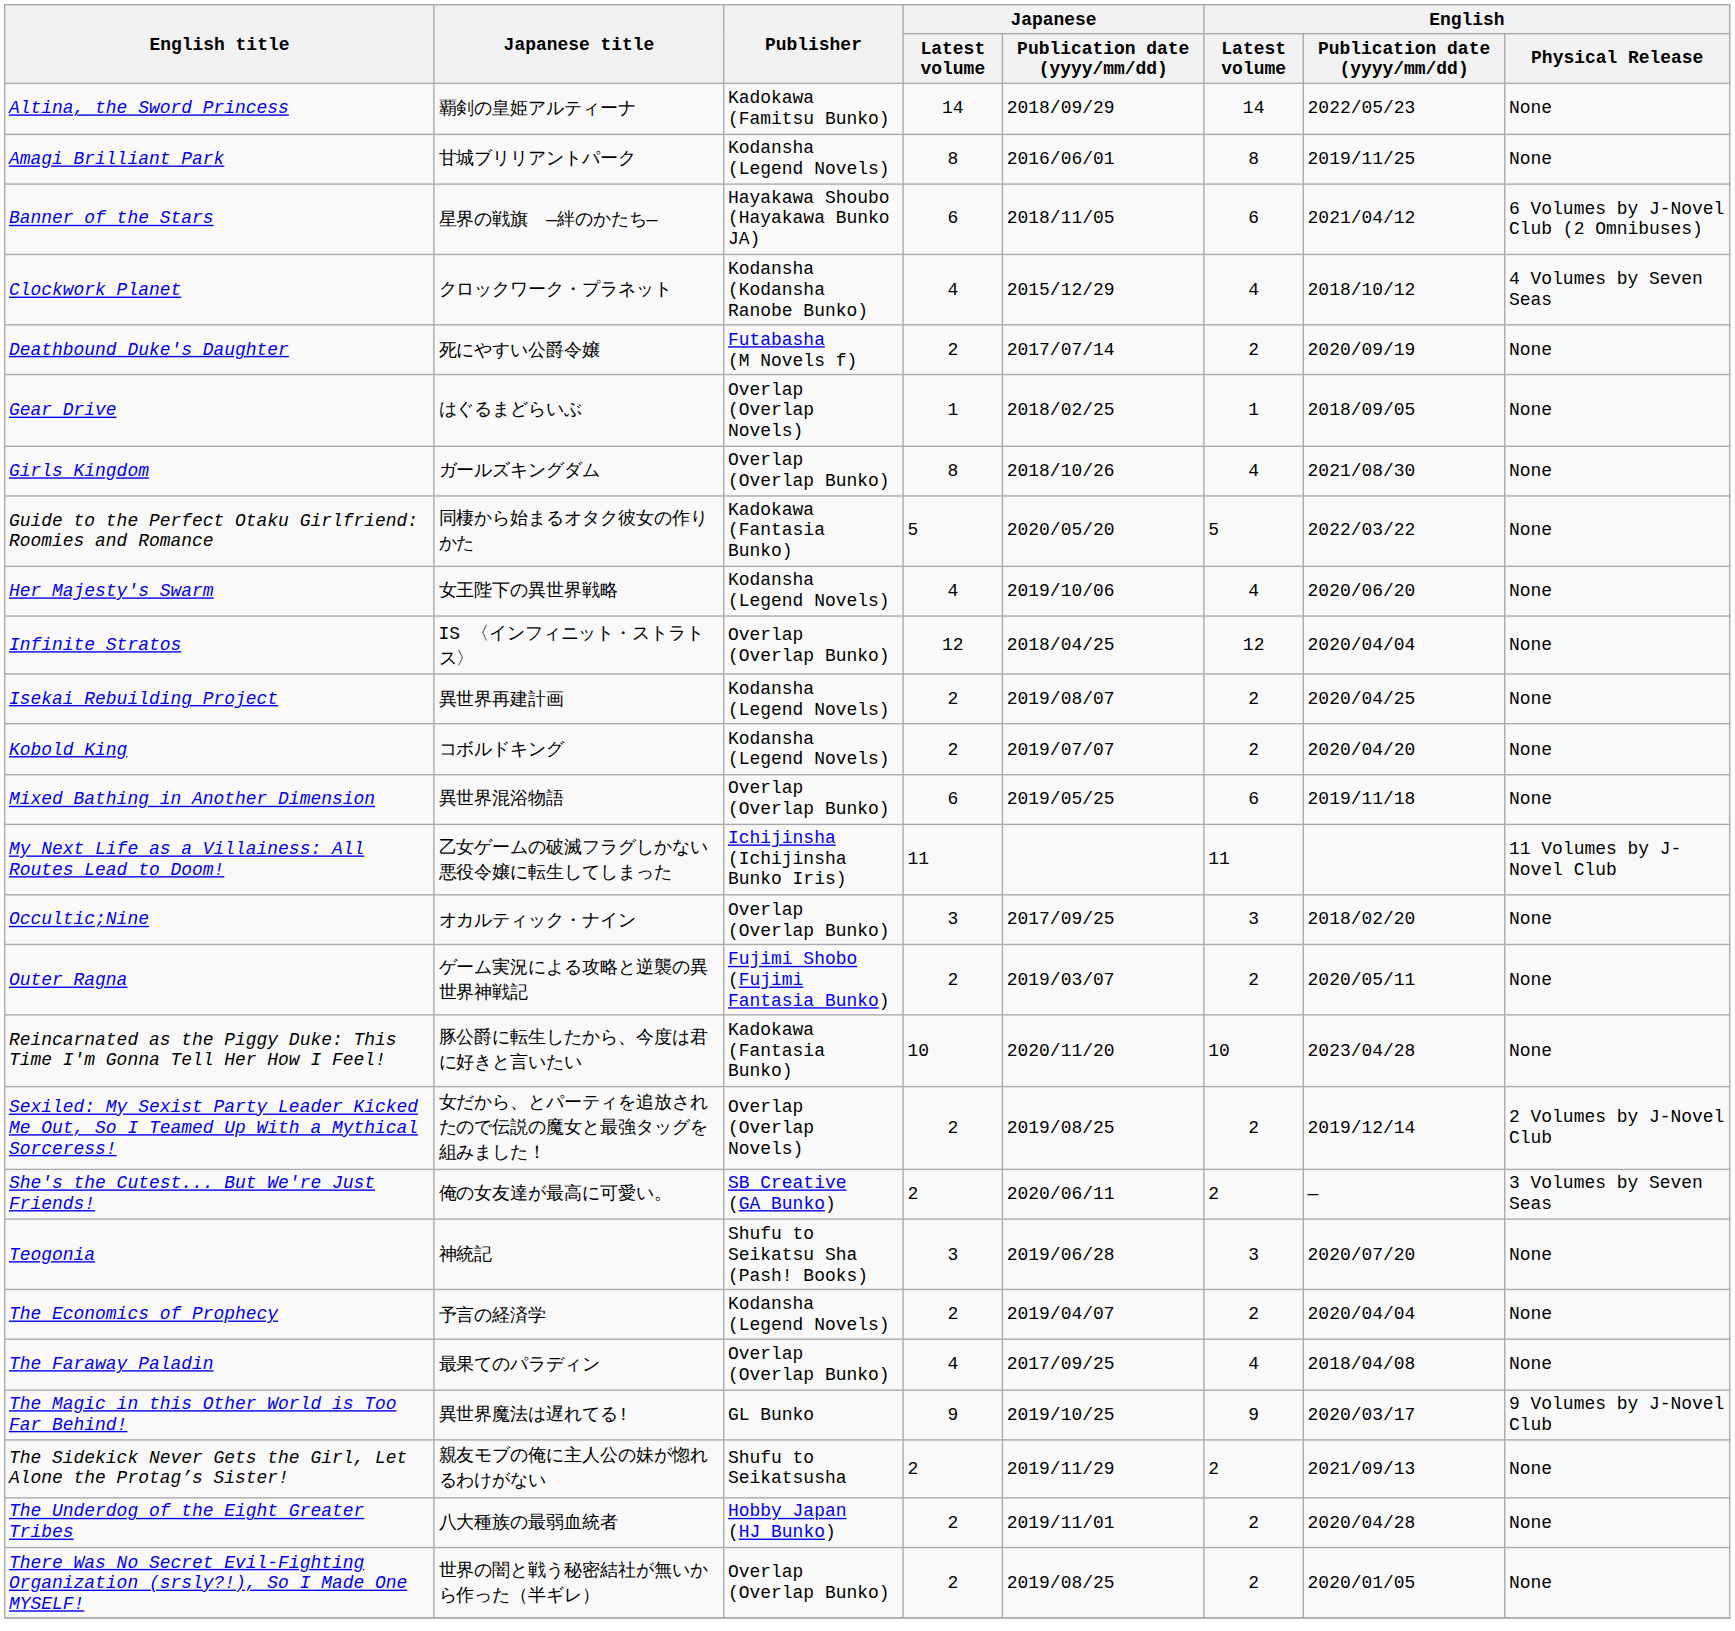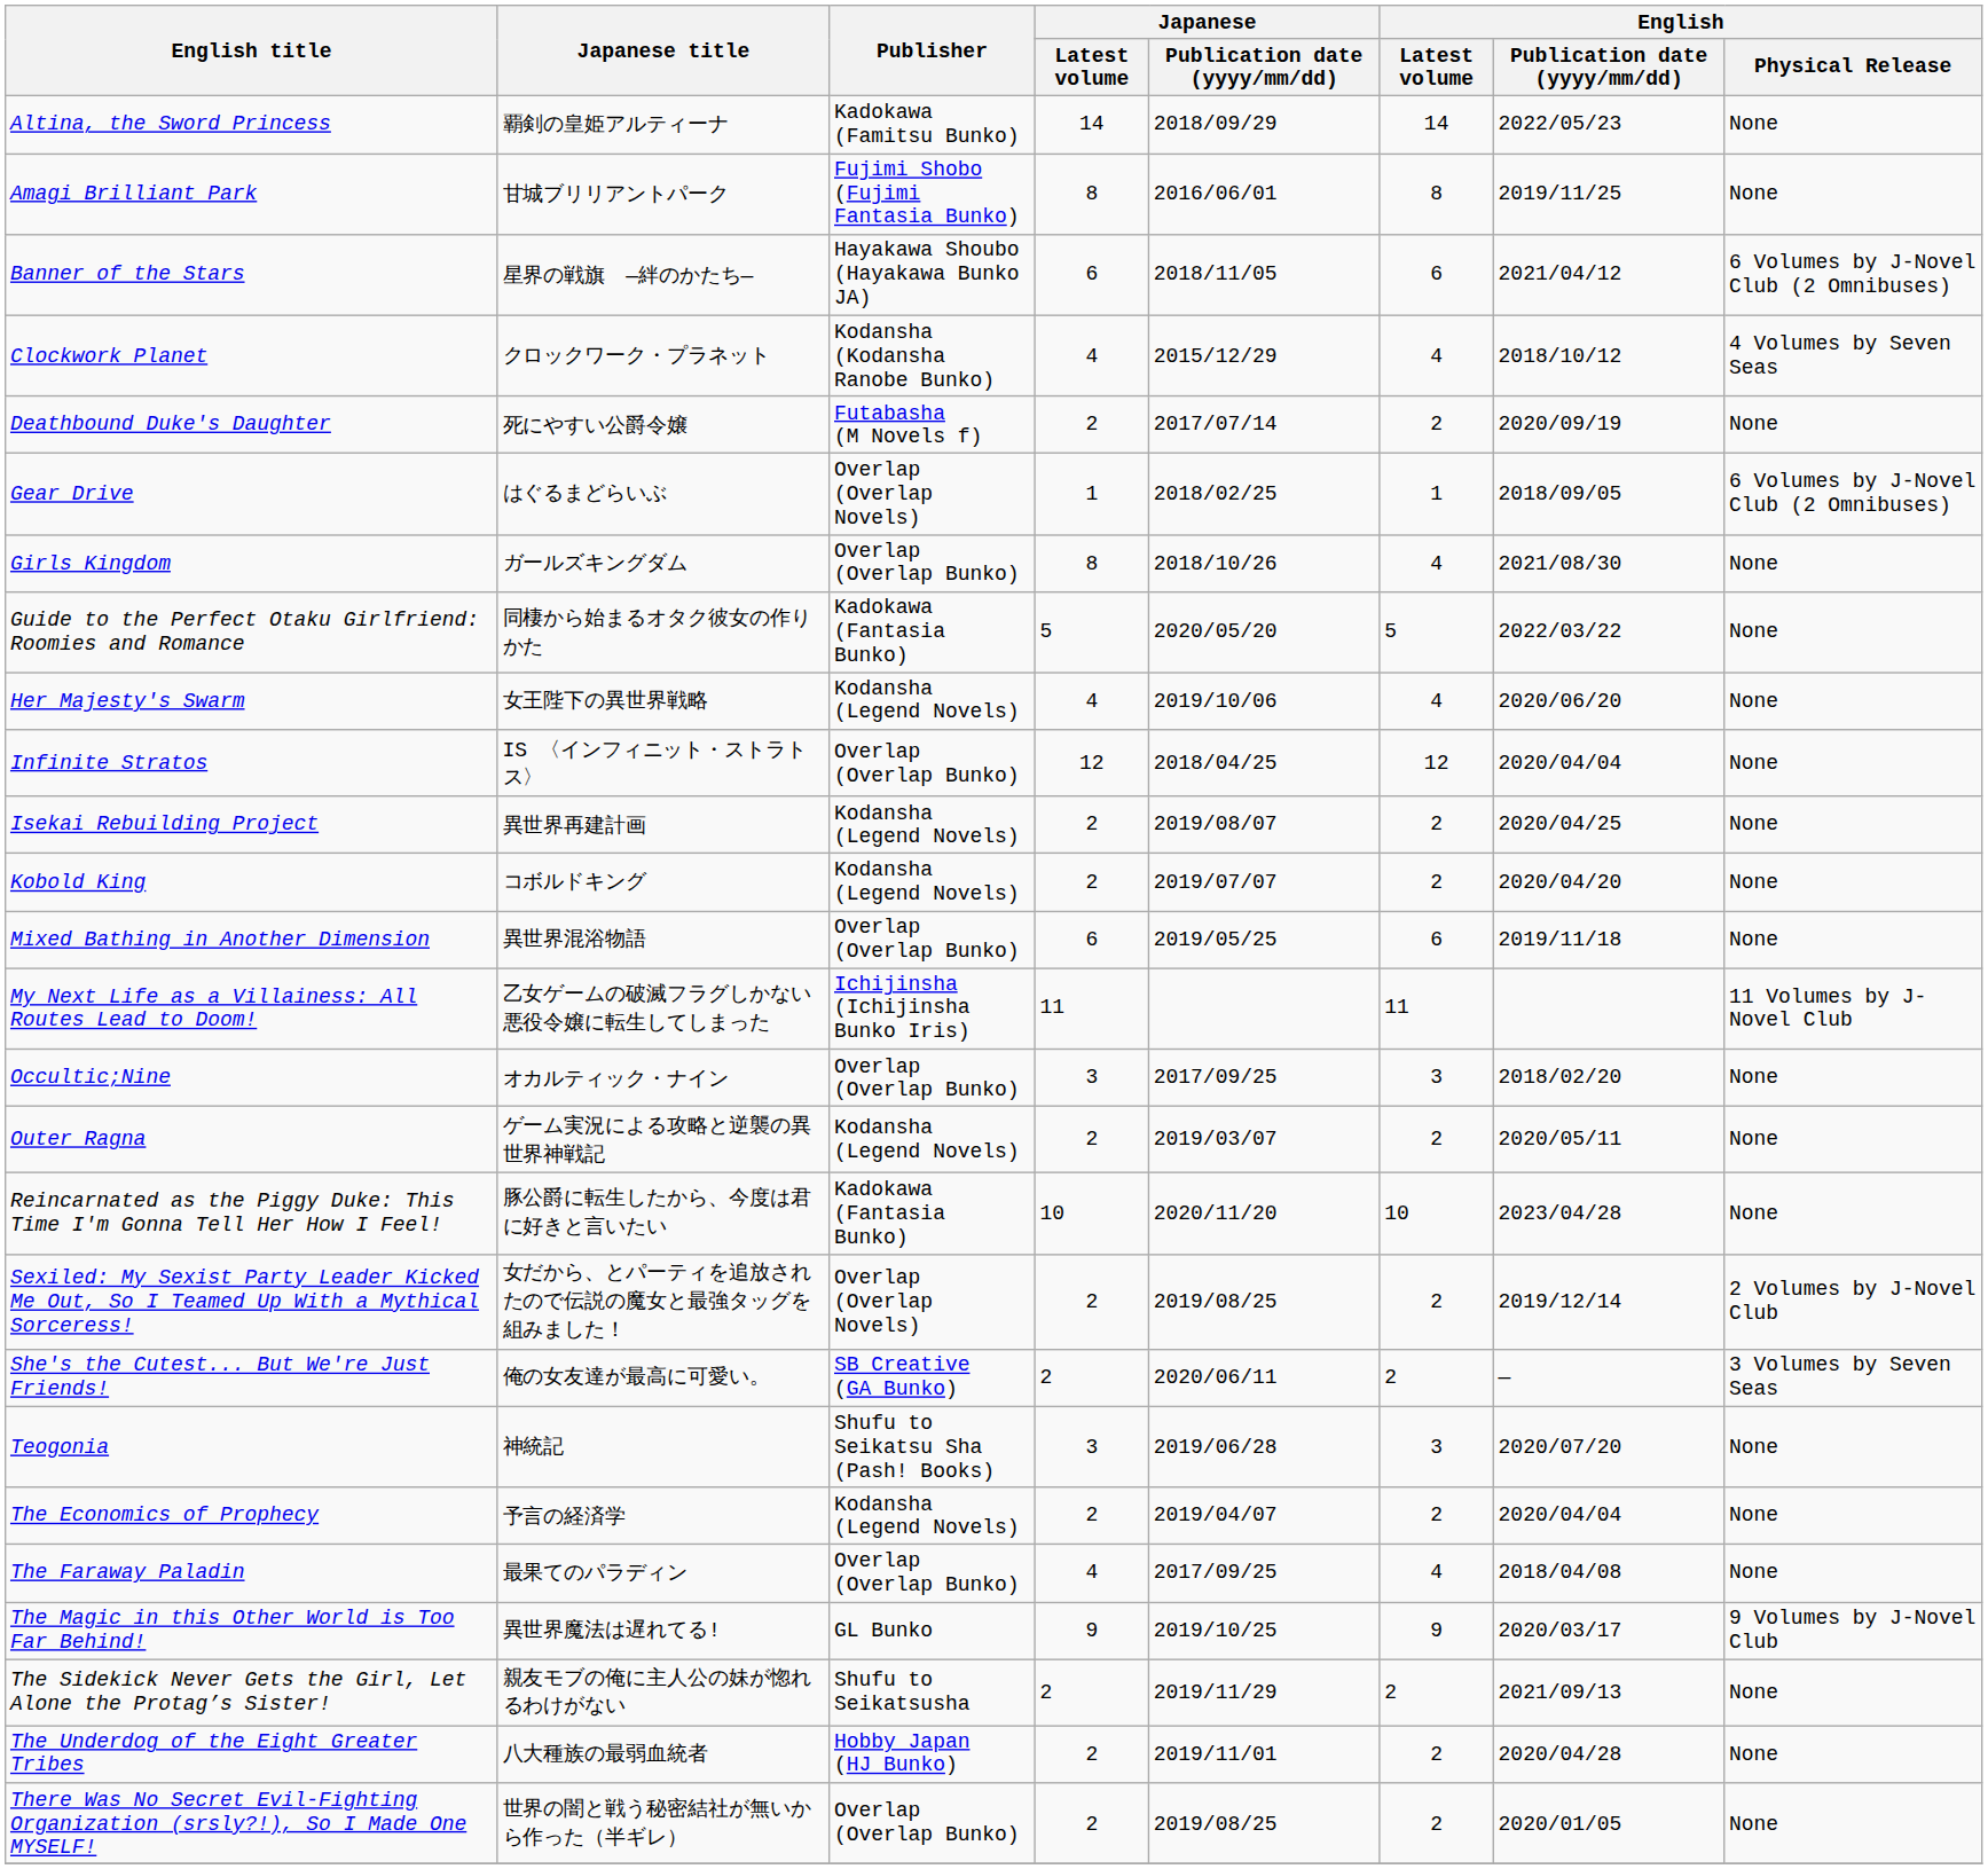Amagi Brilliant Park | Publisher: Kodansha (Legend Novels) -> Fujimi Shobo (Fujimi Fantasia Bunko)
Gear Drive | English / Physical Release: None -> 6 Volumes by J-Novel Club (2 Omnibuses)
Outer Ragna | Publisher: Fujimi Shobo (Fujimi Fantasia Bunko) -> Kodansha (Legend Novels)
